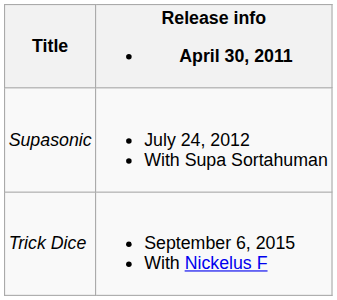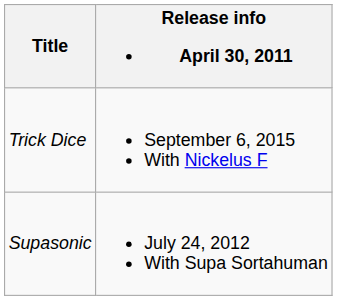rows swapped: Supasonic <-> Trick Dice
